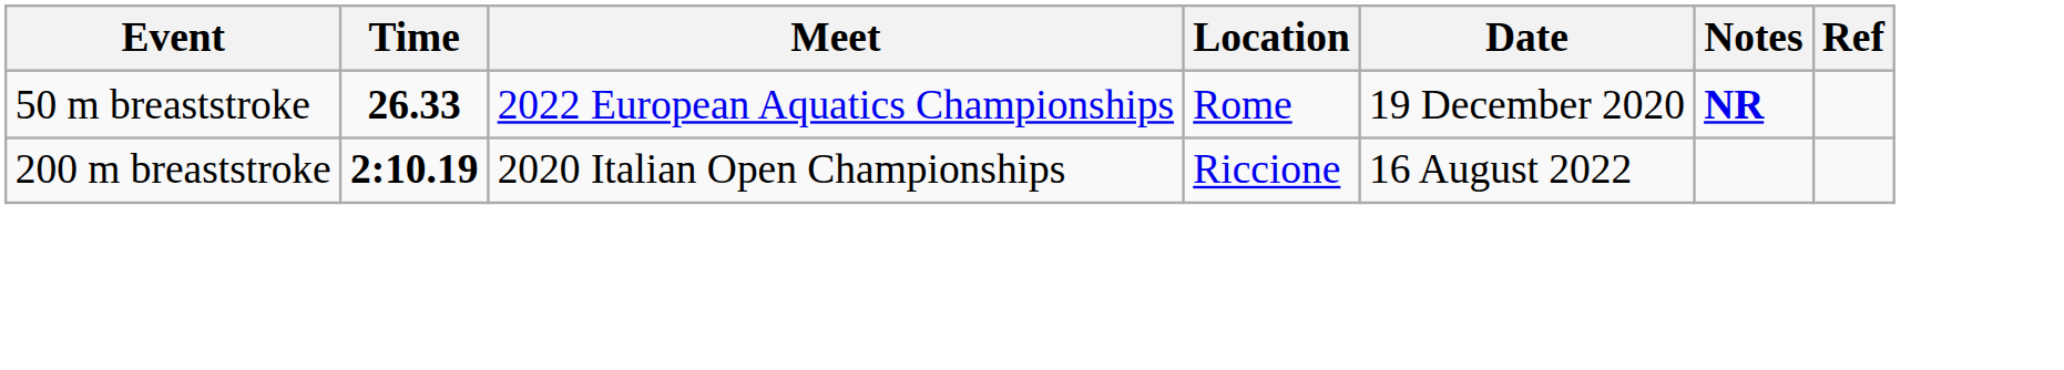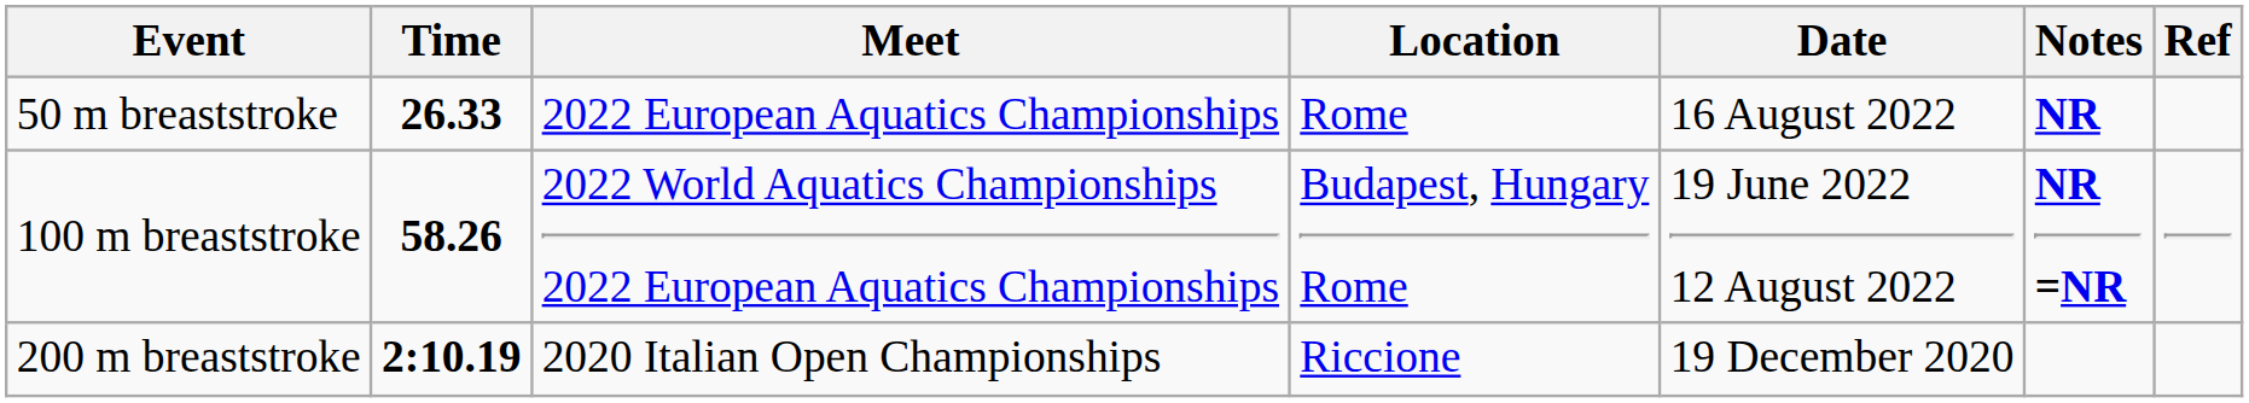50 m breaststroke | Date: 19 December 2020 -> 16 August 2022
+ row: 100 m breaststroke | 58.26 | 2022 World Aquatics Championships 2022 European Aquatics Championships | Budapest, Hungary Rome | 19 June 2022 12 August 2022 | NR =NR
200 m breaststroke | Date: 16 August 2022 -> 19 December 2020
